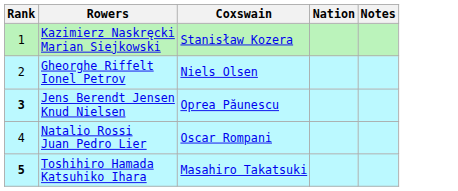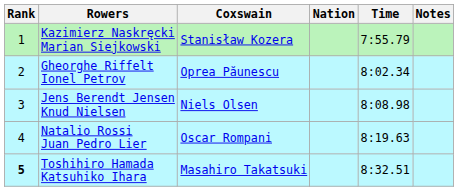+ column: Time | 7:55.79 | 8:02.34 | 8:08.98 | 8:19.63 | 8:32.51
Gheorghe Riffelt Ionel Petrov | Coxswain: Niels Olsen -> Oprea Păunescu
Jens Berendt Jensen Knud Nielsen | Rank: bold -> normal
Jens Berendt Jensen Knud Nielsen | Coxswain: Oprea Păunescu -> Niels Olsen
